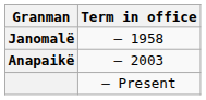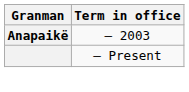- row: Janomalë | – 1958
